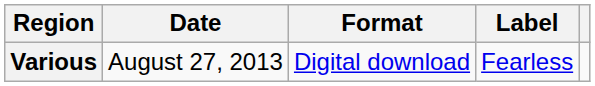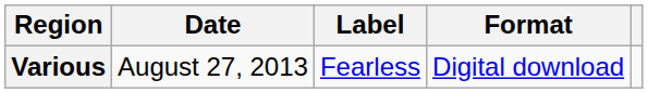columns swapped: Format <-> Label
